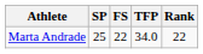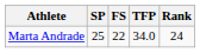Marta Andrade | Rank: 22 -> 24
